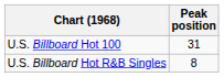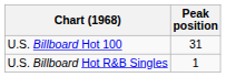U.S. Billboard Hot R&B Singles | Peak position: 8 -> 1
